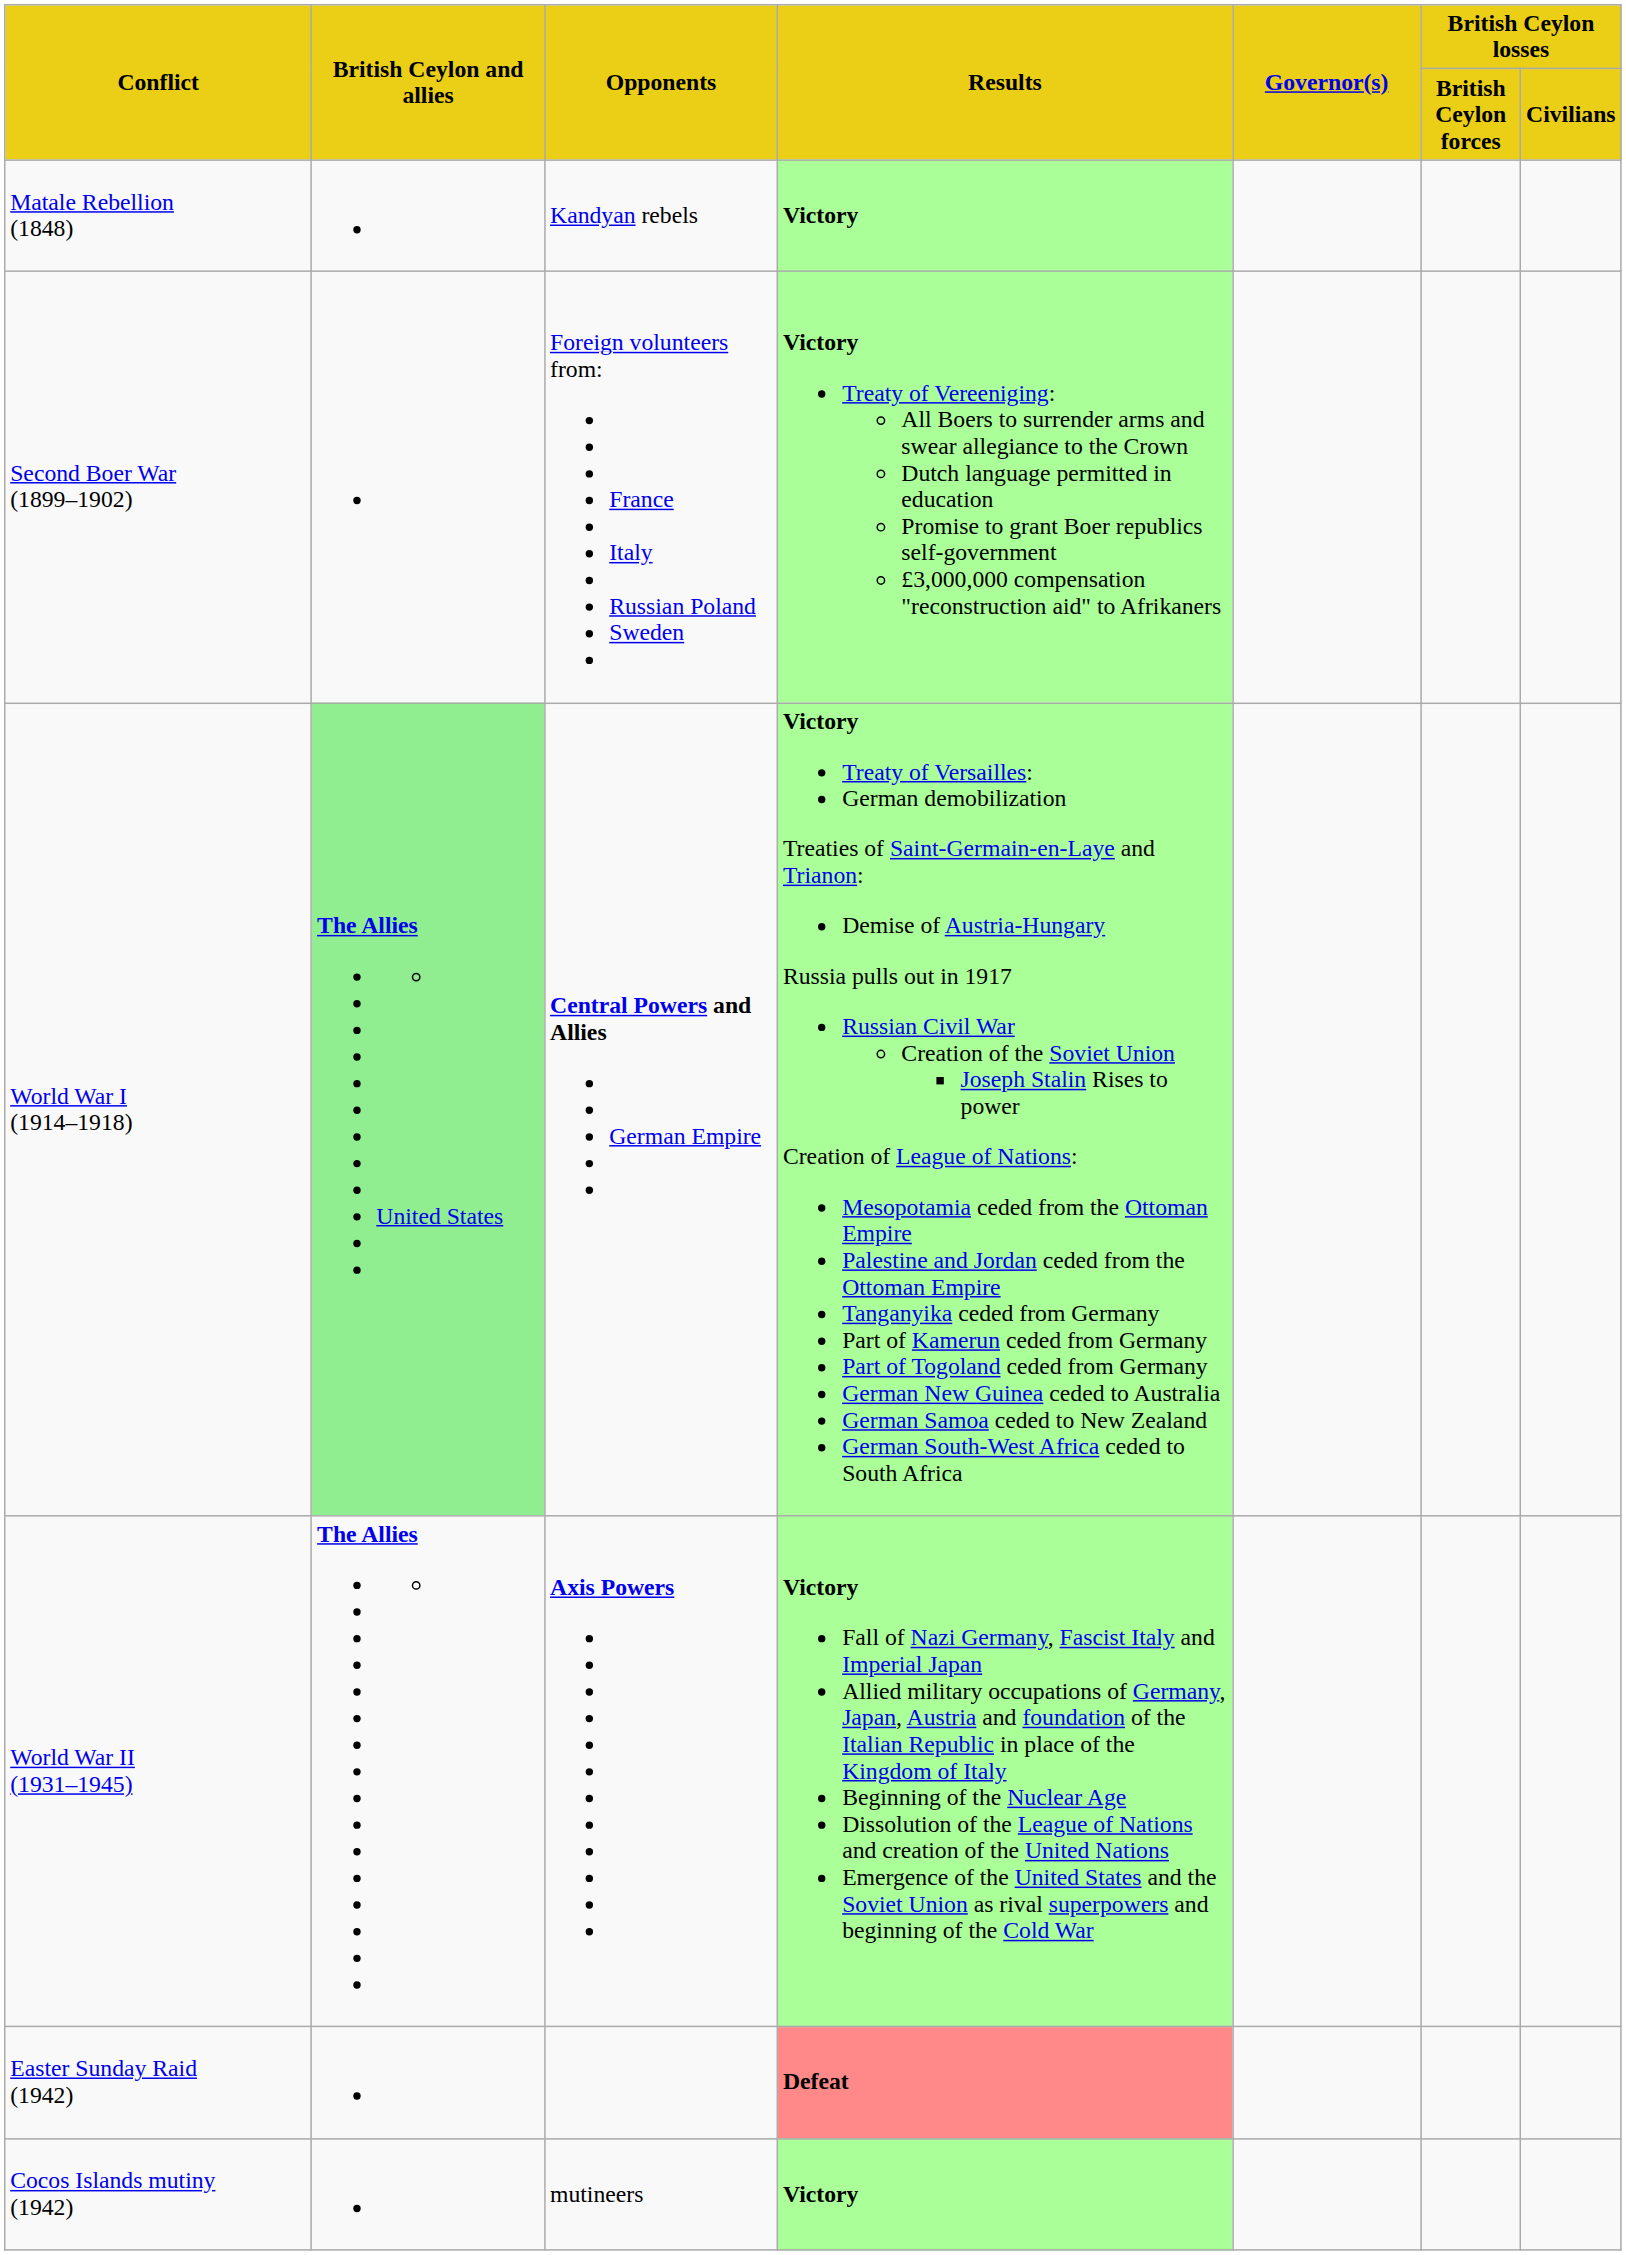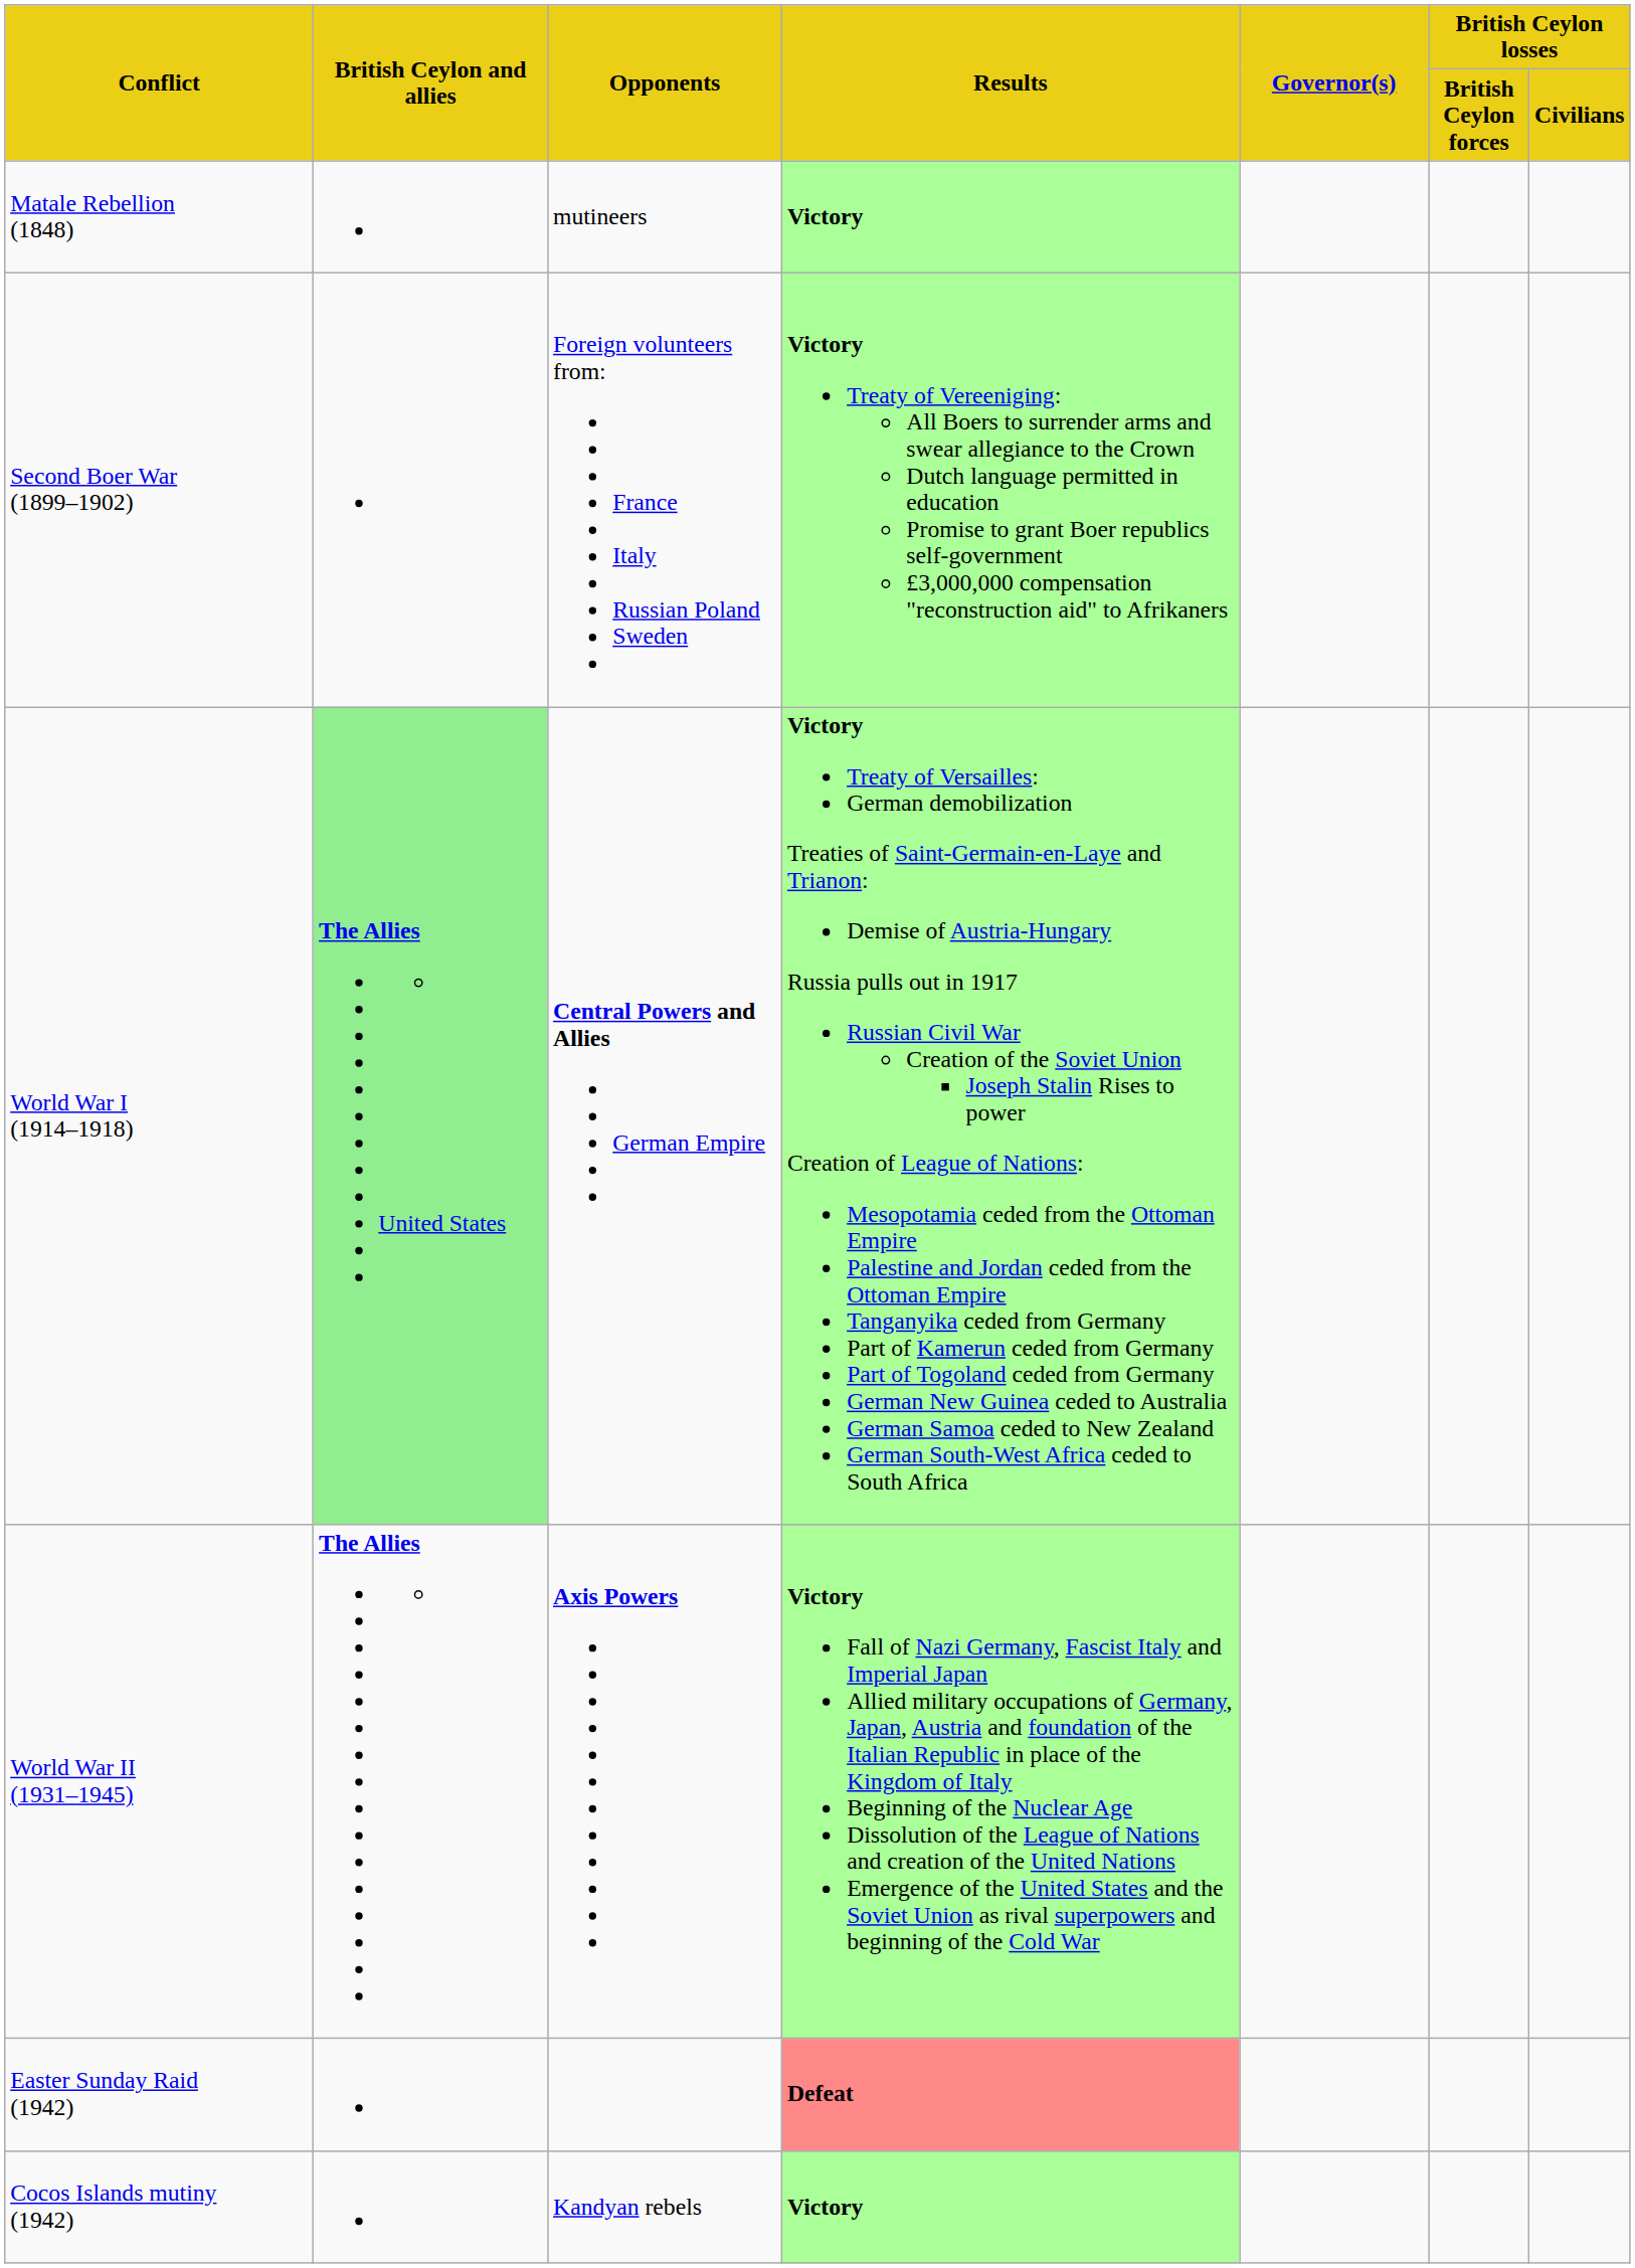Matale Rebellion (1848) | Opponents: Kandyan rebels -> mutineers
Cocos Islands mutiny (1942) | Opponents: mutineers -> Kandyan rebels
